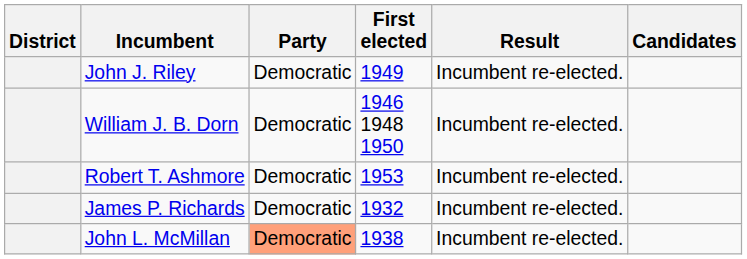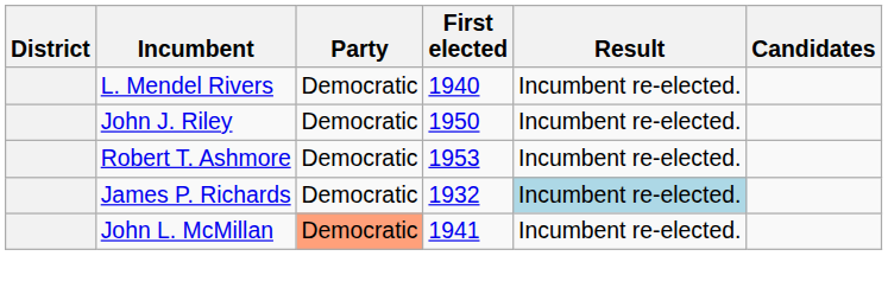+ row: L. Mendel Rivers | Democratic | 1940 | Incumbent re-elected.
John J. Riley | First elected: 1949 -> 1950
- row: William J. B. Dorn | Democratic | 1946 1948 1950 | Incumbent re-elected.
James P. Richards | Result: no background -> lightblue background
John L. McMillan | First elected: 1938 -> 1941
